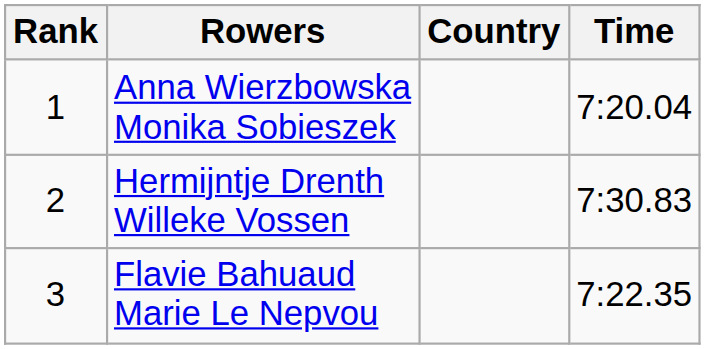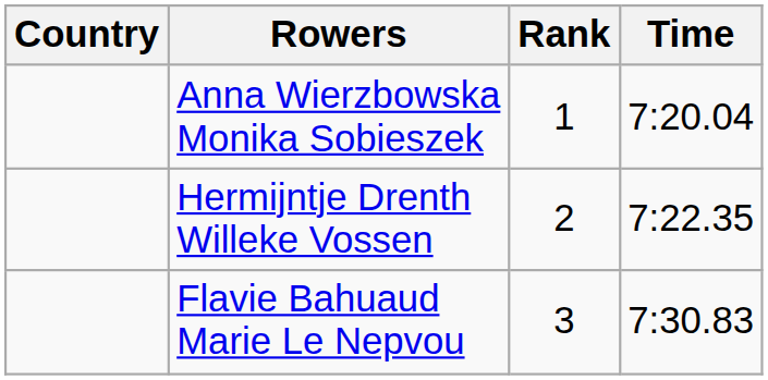columns swapped: Rank <-> Country
Hermijntje Drenth Willeke Vossen | Time: 7:30.83 -> 7:22.35
Flavie Bahuaud Marie Le Nepvou | Time: 7:22.35 -> 7:30.83
